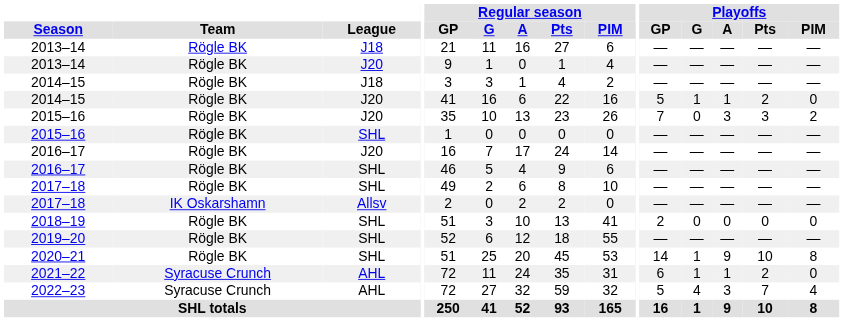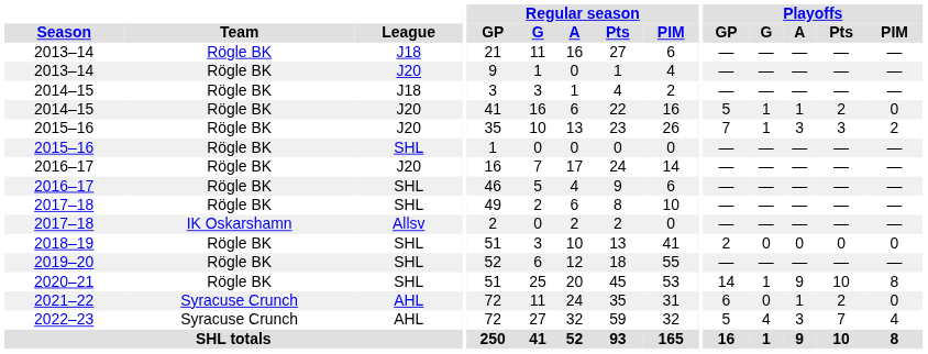2015–16 / J20 | Playoffs / G: 0 -> 1
2021–22 | Playoffs / G: 1 -> 0
